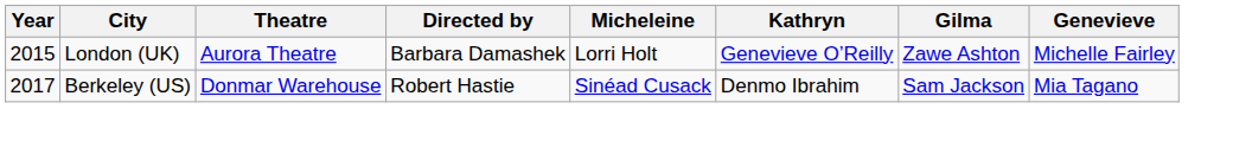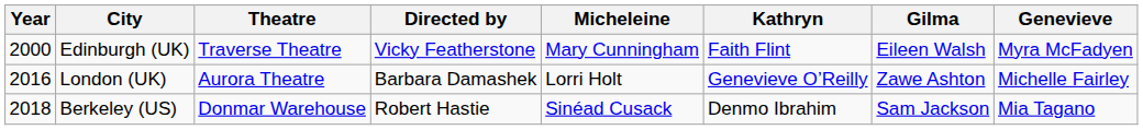+ row: 2000 | Edinburgh (UK) | Traverse Theatre | Vicky Featherstone | Mary Cunningham | Faith Flint | Eileen Walsh | Myra McFadyen
London (UK) | Year: 2015 -> 2016
Berkeley (US) | Year: 2017 -> 2018
